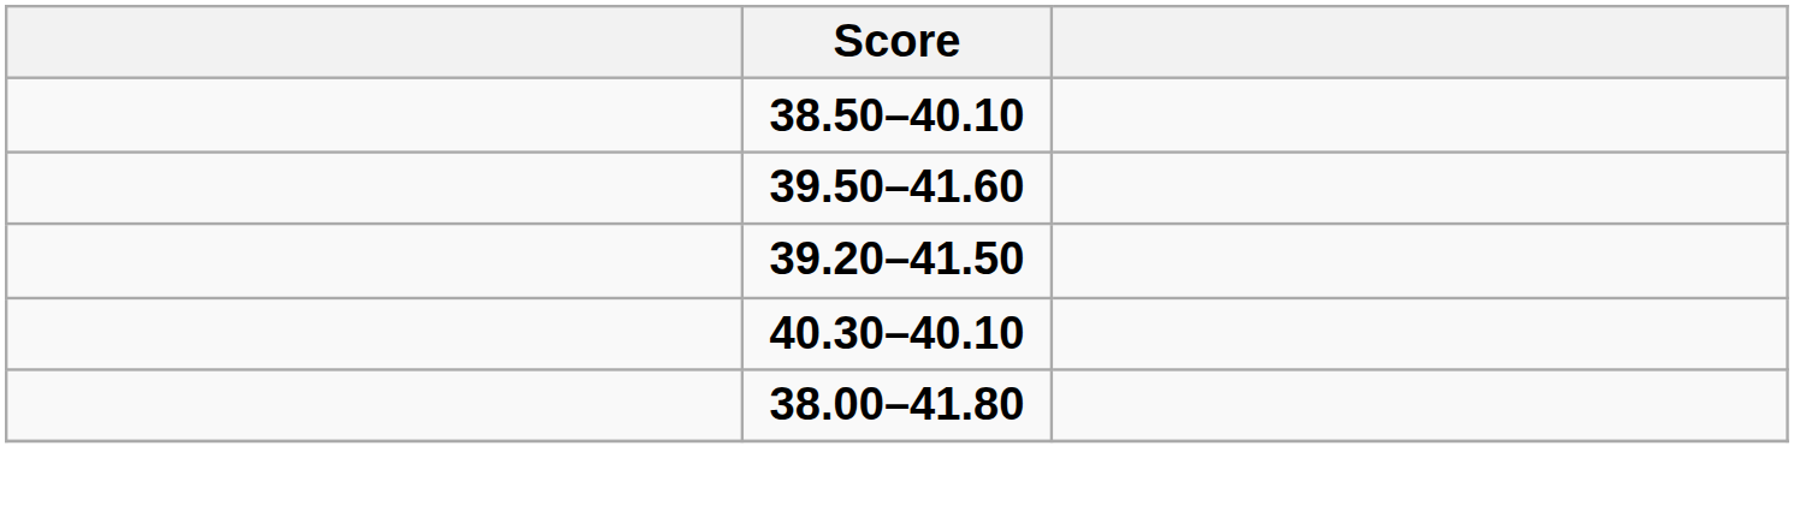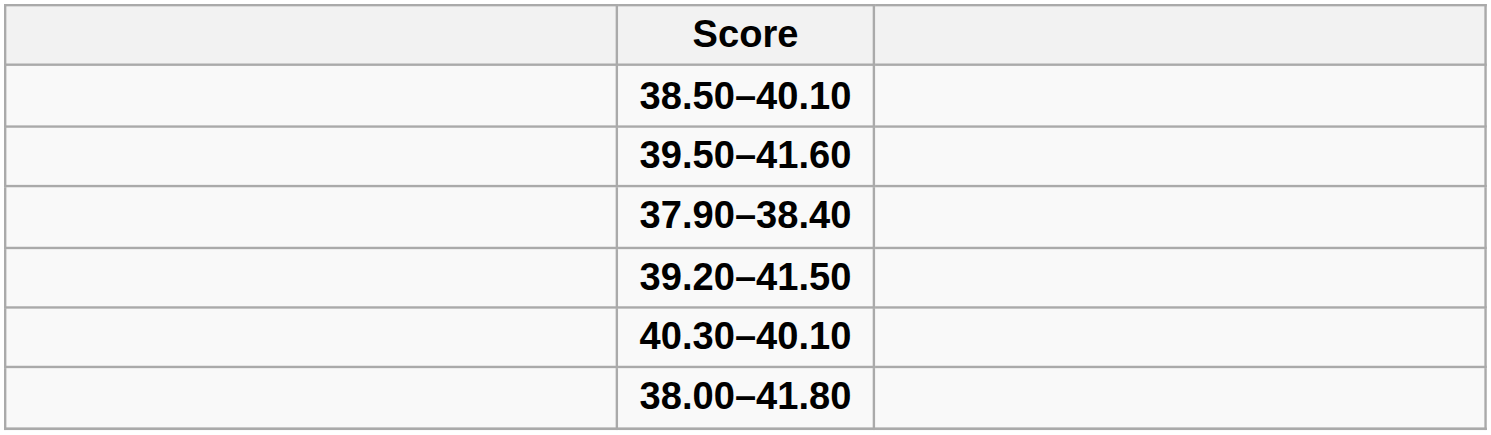+ row: 37.90–38.40
